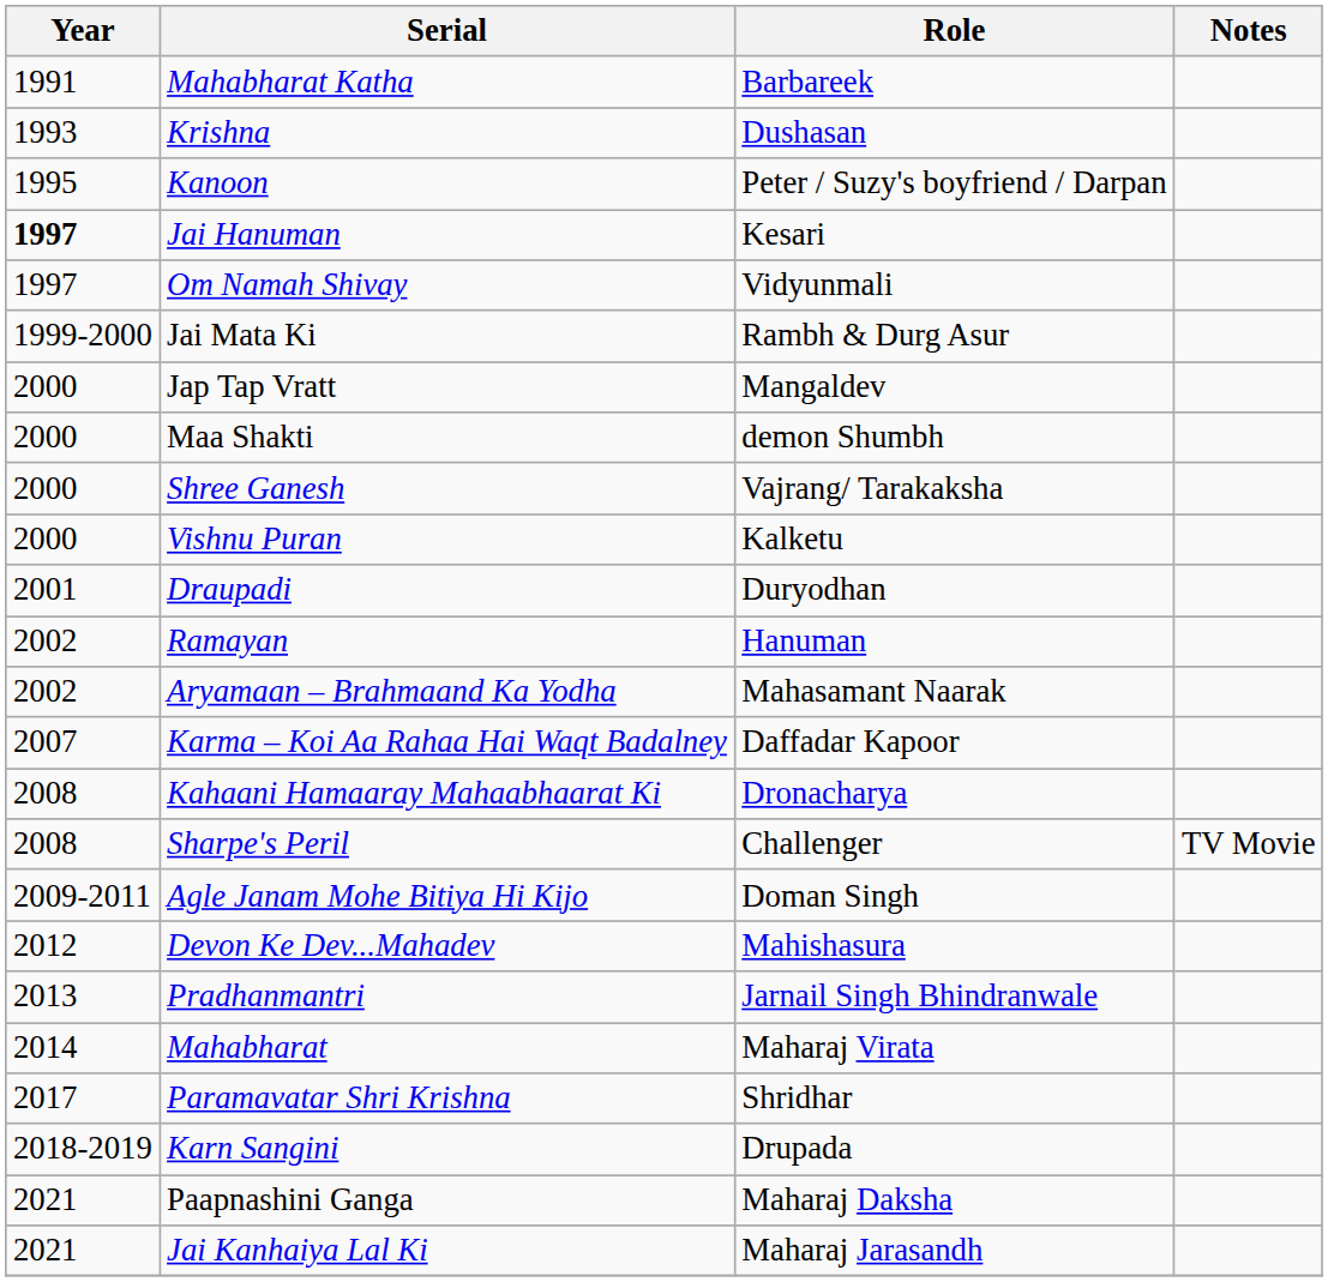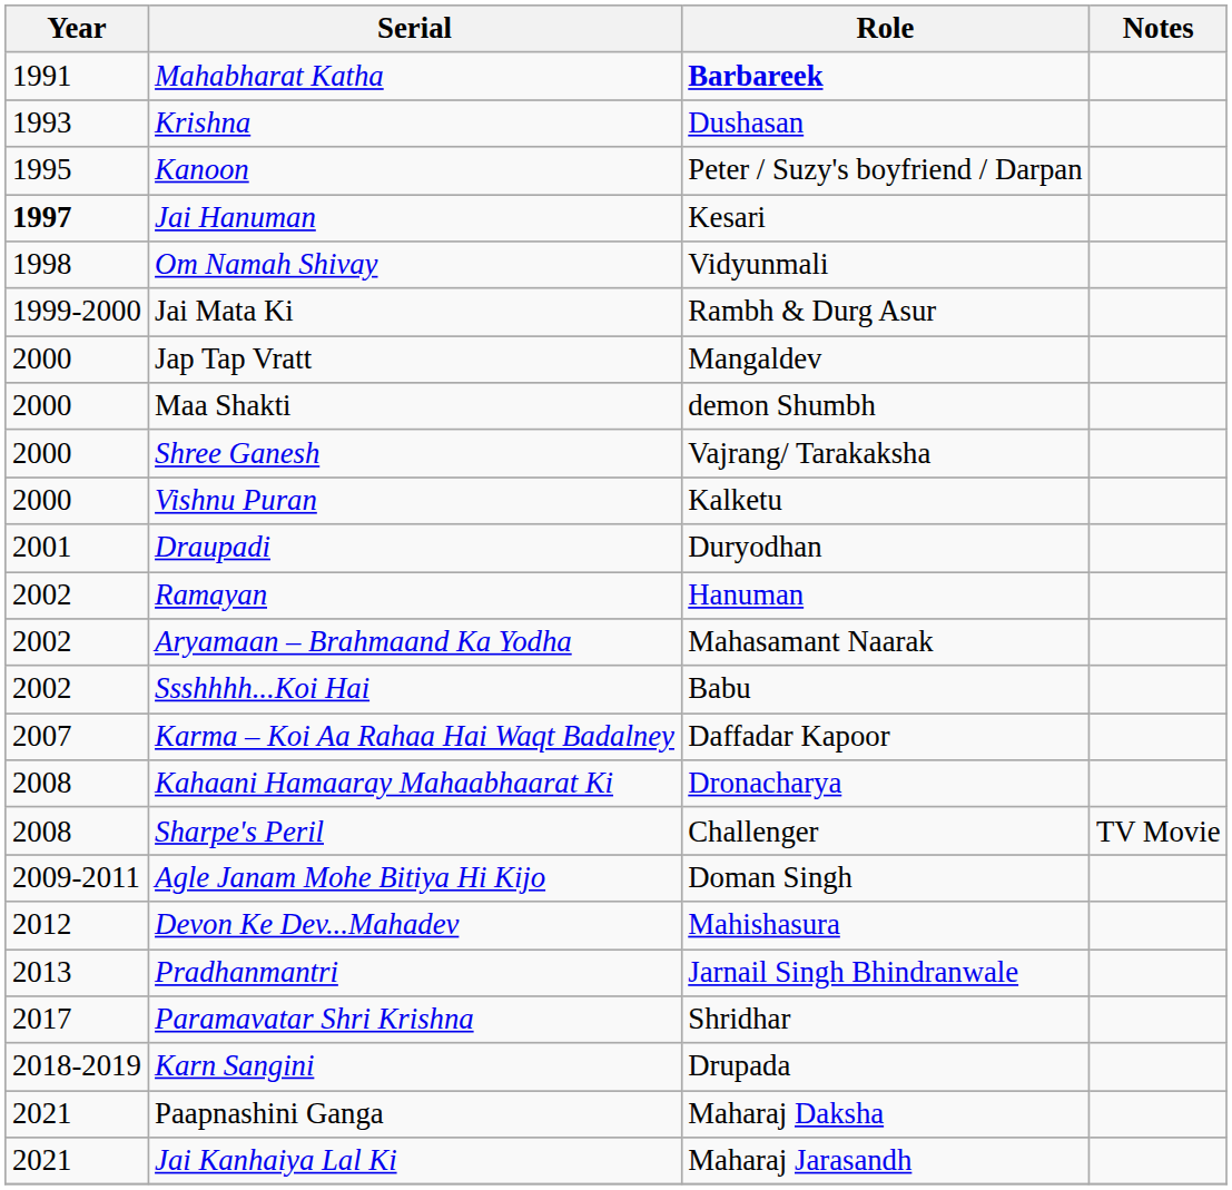Mahabharat Katha | Role: normal -> bold
Om Namah Shivay | Year: 1997 -> 1998
+ row: 2002 | Ssshhhh...Koi Hai | Babu
- row: 2014 | Mahabharat | Maharaj Virata
